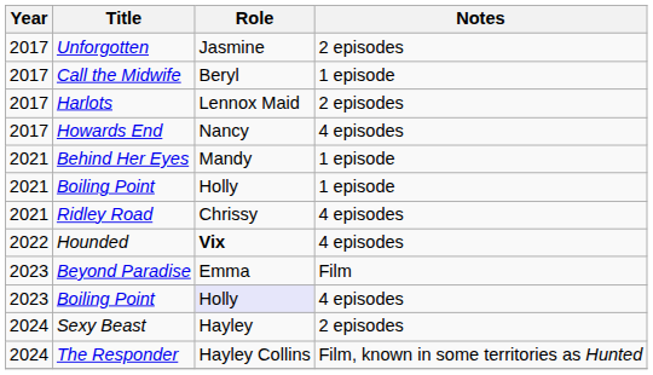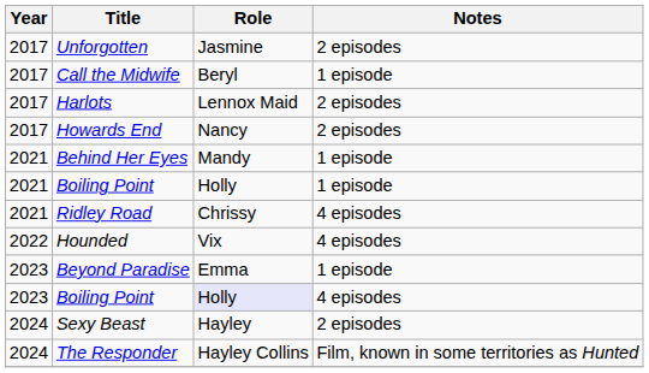Howards End | Notes: 4 episodes -> 2 episodes
Hounded | Role: bold -> normal
Beyond Paradise | Notes: Film -> 1 episode
